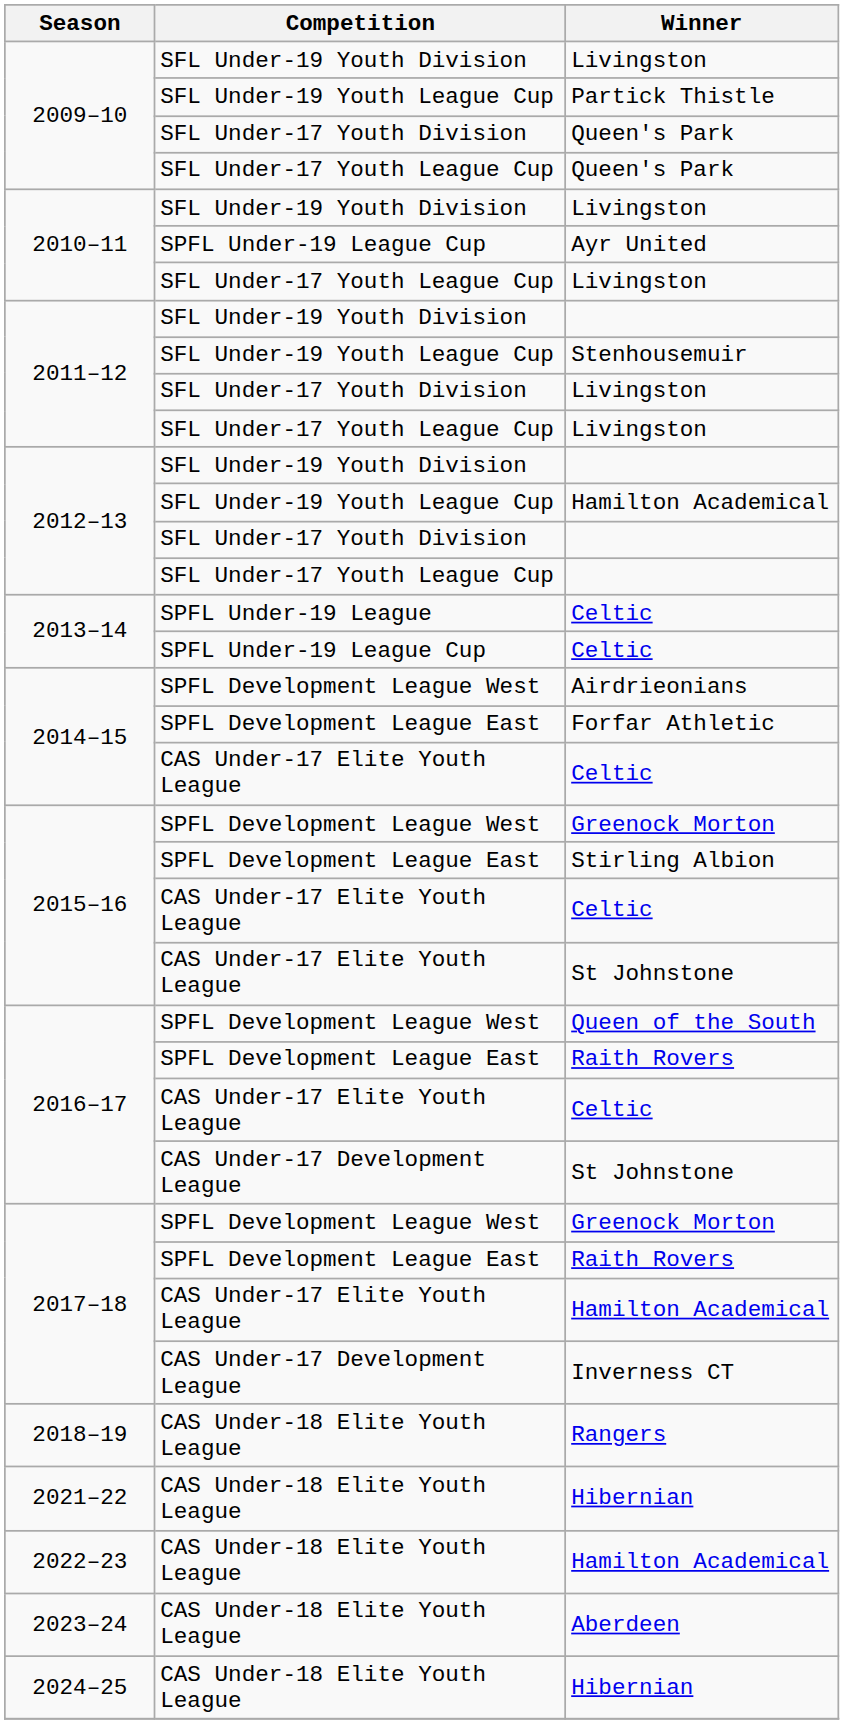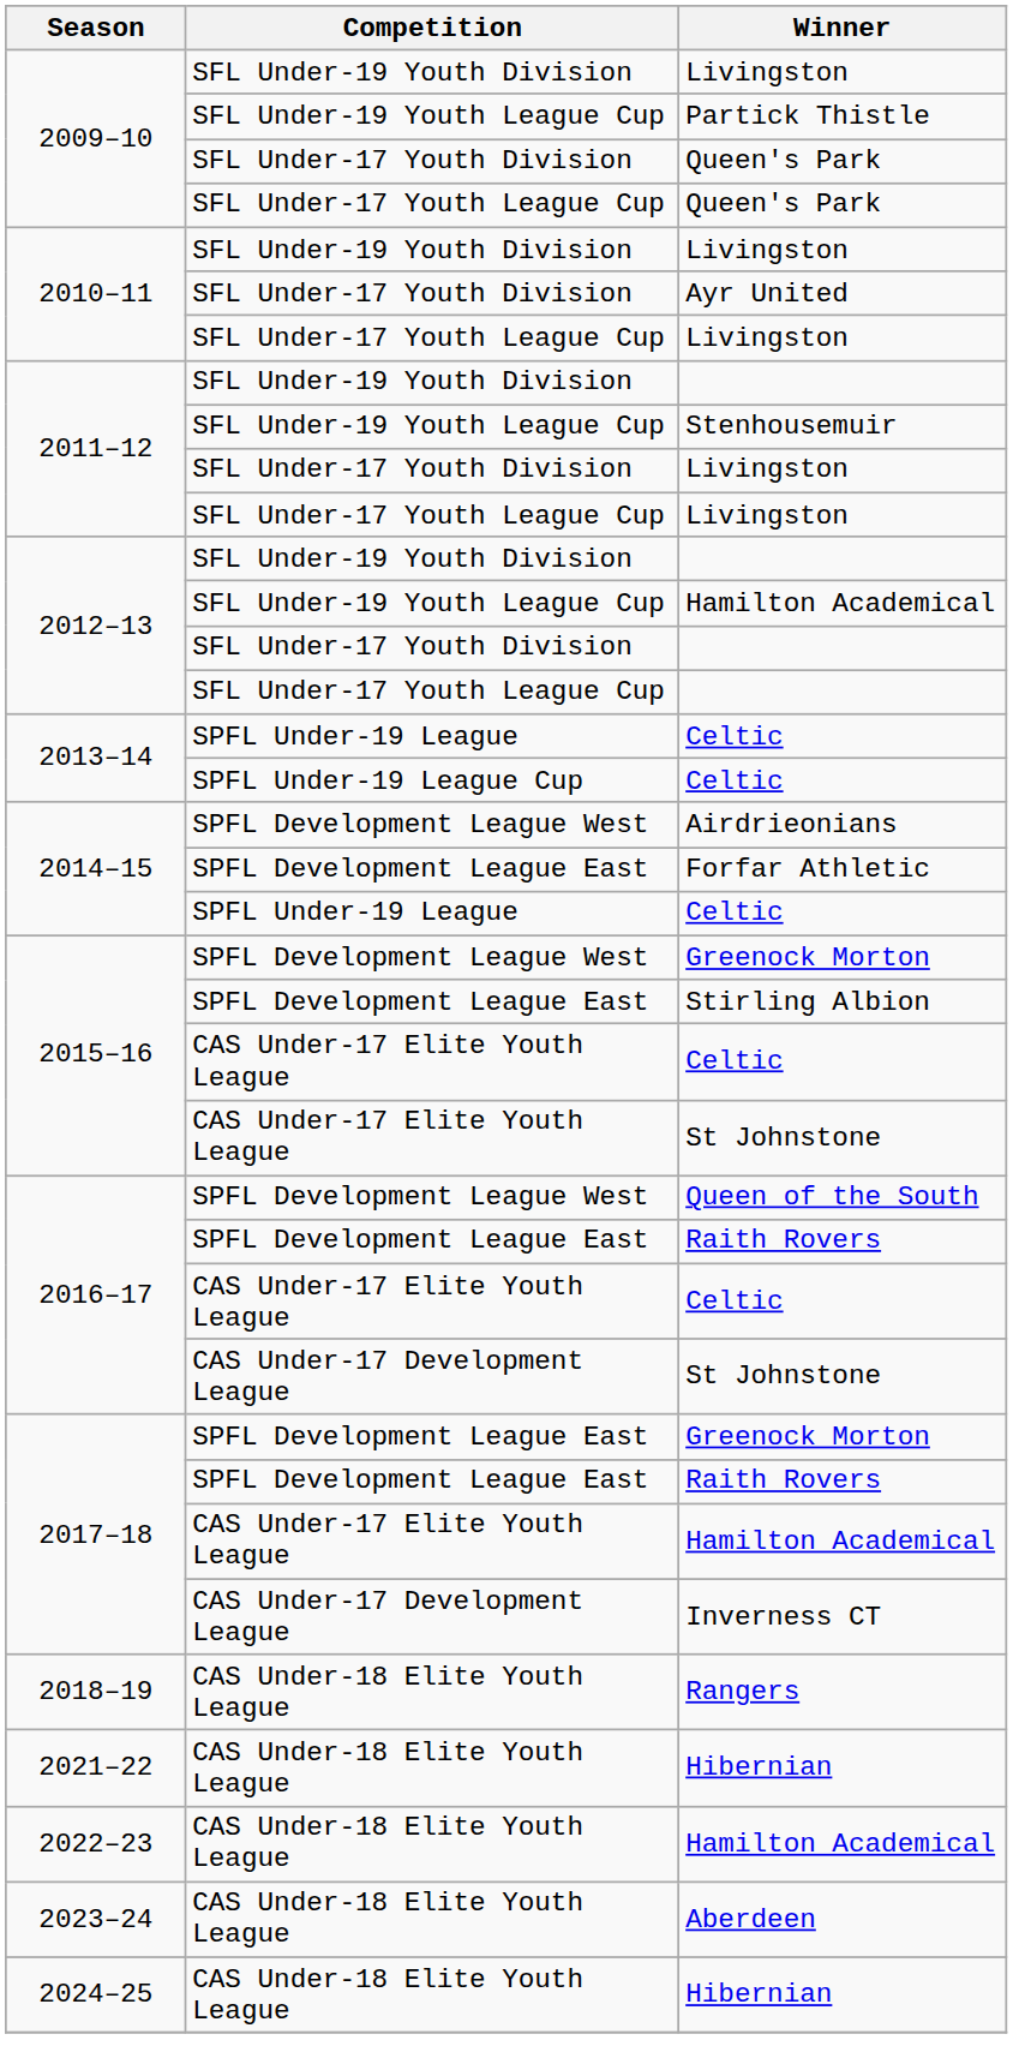Ayr United | Competition: SPFL Under-19 League Cup -> SFL Under-17 Youth Division
2014–15 / Celtic | Competition: CAS Under-17 Elite Youth League -> SPFL Under-19 League
2017–18 / Greenock Morton | Competition: SPFL Development League West -> SPFL Development League East
